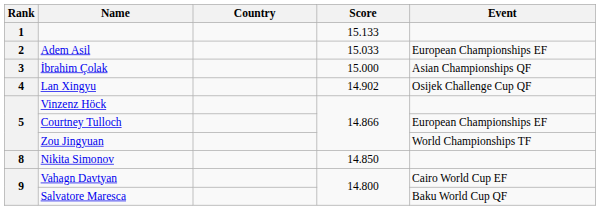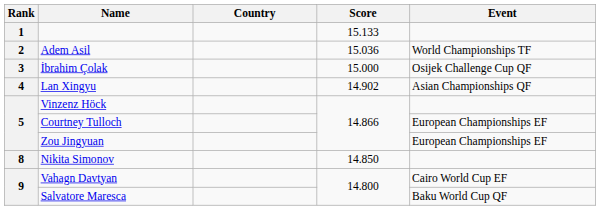Adem Asil | Score: 15.033 -> 15.036
Adem Asil | Event: European Championships EF -> World Championships TF
İbrahim Çolak | Event: Asian Championships QF -> Osijek Challenge Cup QF
Lan Xingyu | Event: Osijek Challenge Cup QF -> Asian Championships QF
Zou Jingyuan | Event: World Championships TF -> European Championships EF
